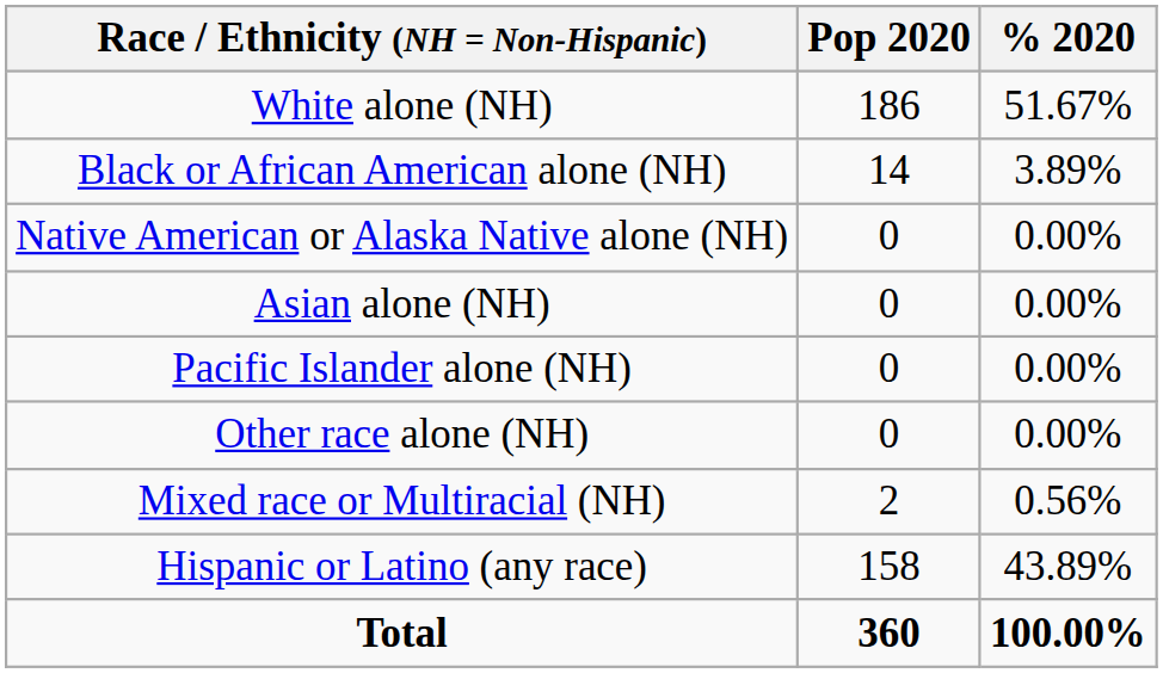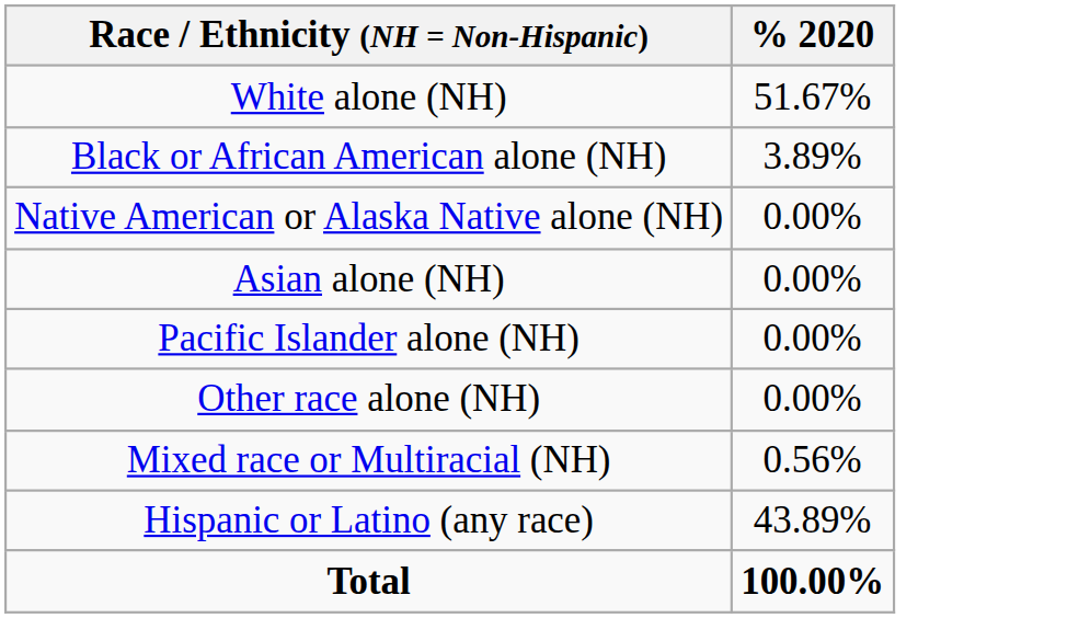- column: Pop 2020 | 186 | 14 | 0 | 0 | 0 | 0 | 2 | 158 | 360
